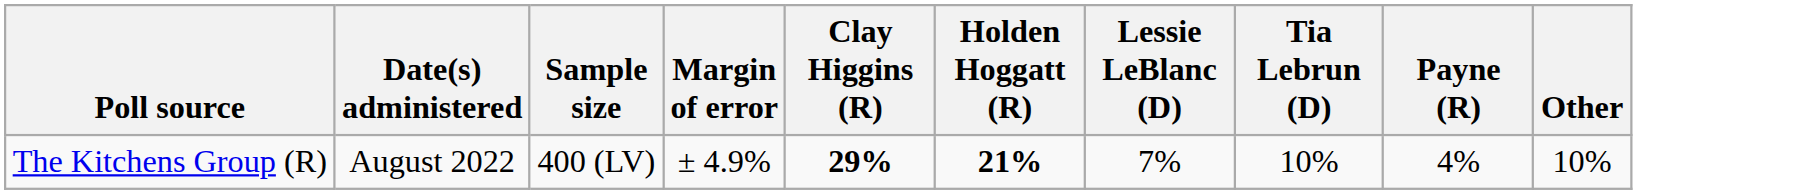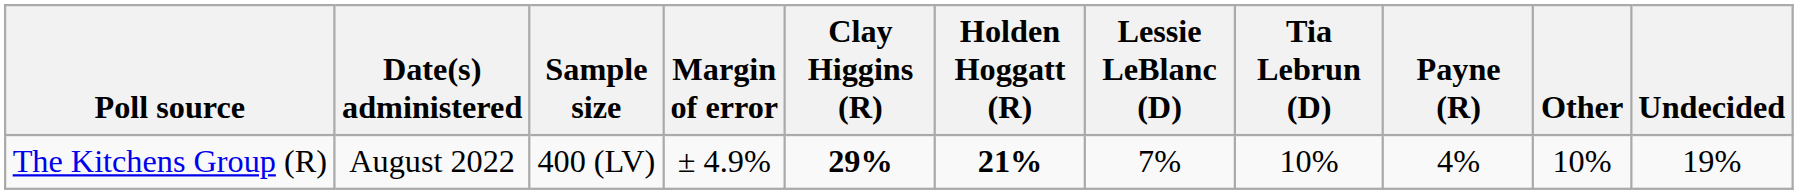+ column: Undecided | 19%
